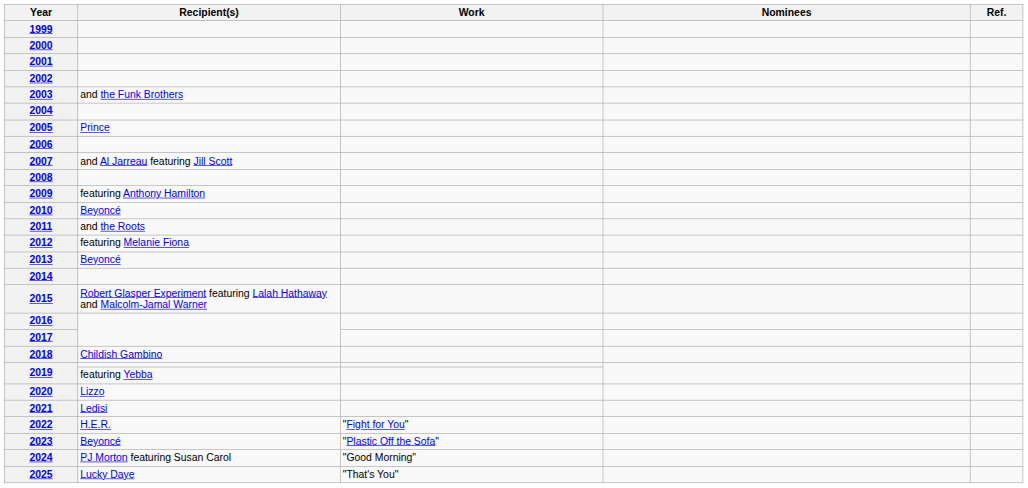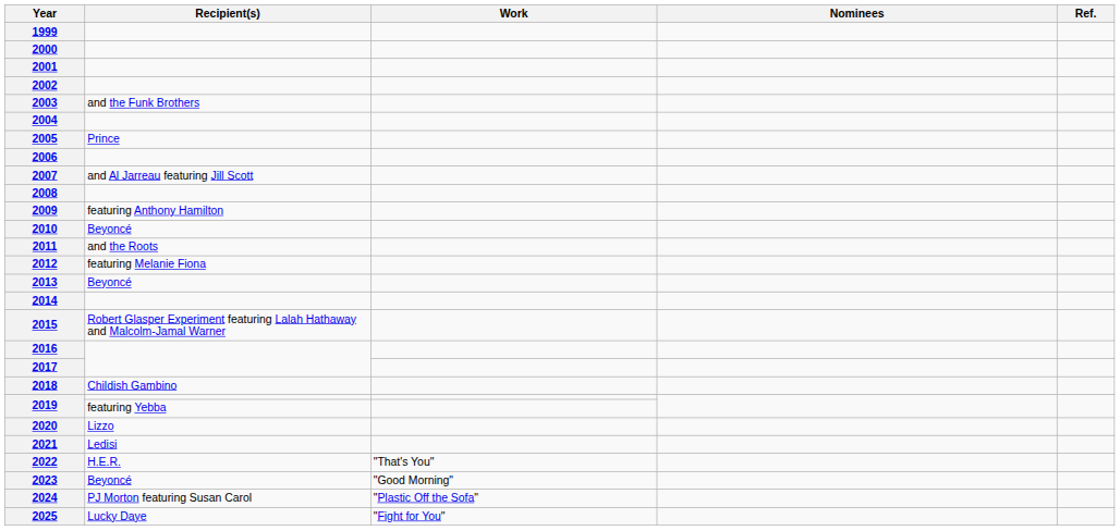2022 | Work: "Fight for You" -> "That's You"
2023 | Work: "Plastic Off the Sofa" -> "Good Morning"
2024 | Work: "Good Morning" -> "Plastic Off the Sofa"
2025 | Work: "That's You" -> "Fight for You"
